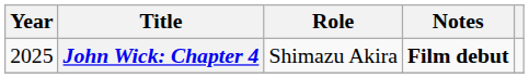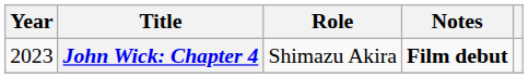John Wick: Chapter 4 | Year: 2025 -> 2023
